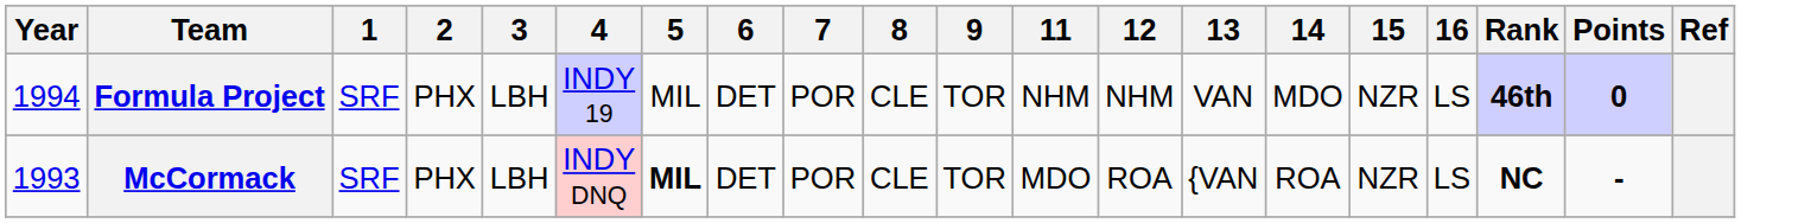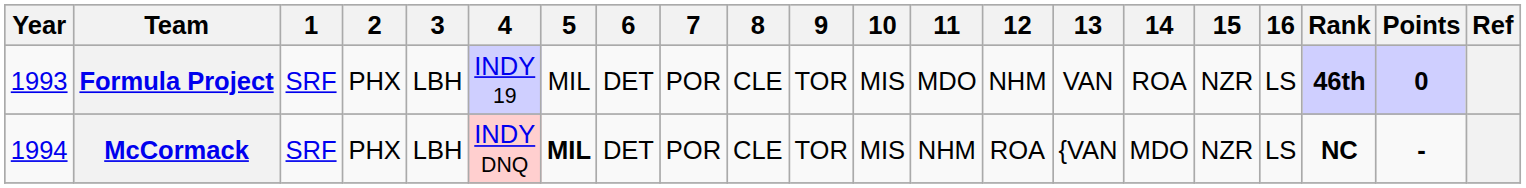+ column: 10 | MIS | MIS
Formula Project | Year: 1994 -> 1993
Formula Project | 11: NHM -> MDO
Formula Project | 14: MDO -> ROA
McCormack | Year: 1993 -> 1994
McCormack | 11: MDO -> NHM
McCormack | 14: ROA -> MDO
